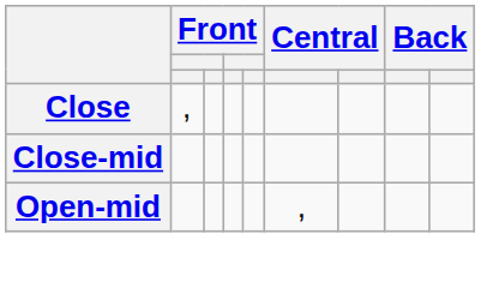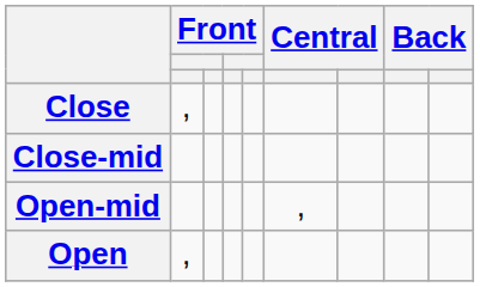+ row: Open | ,
